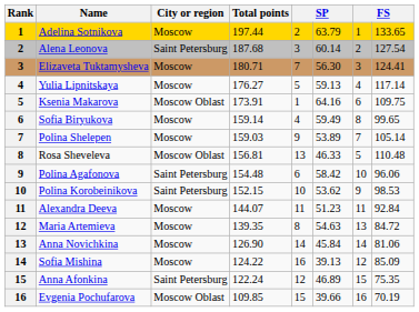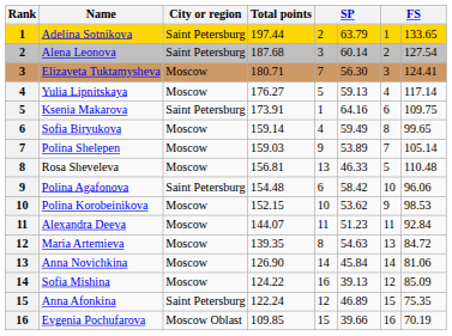Adelina Sotnikova | City or region: Moscow -> Saint Petersburg
Ksenia Makarova | City or region: Moscow Oblast -> Saint Petersburg
Rosa Sheveleva | City or region: Moscow Oblast -> Moscow
Polina Korobeinikova | City or region: Saint Petersburg -> Moscow
